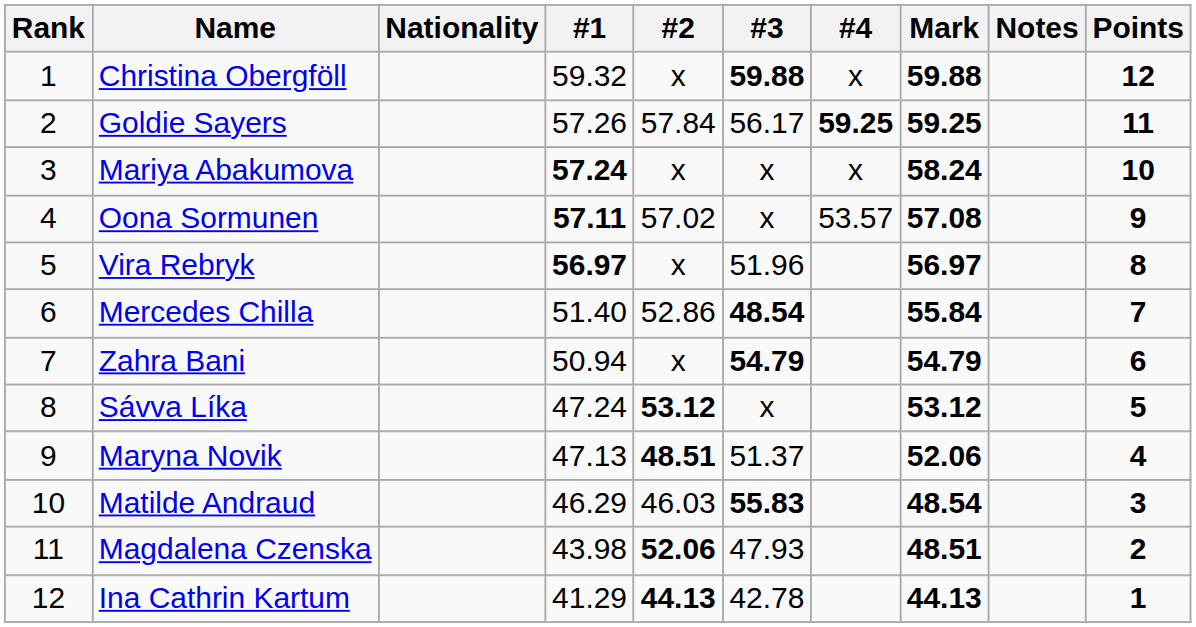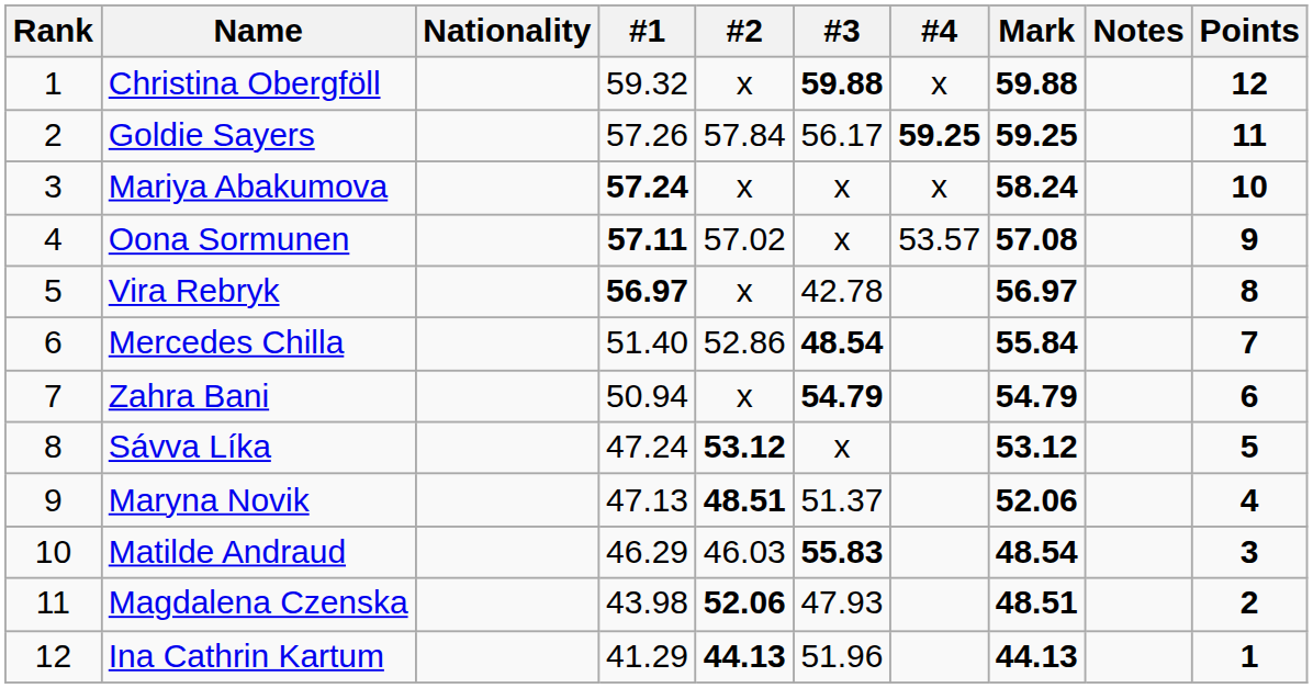Vira Rebryk | #3: 51.96 -> 42.78
Ina Cathrin Kartum | #3: 42.78 -> 51.96
